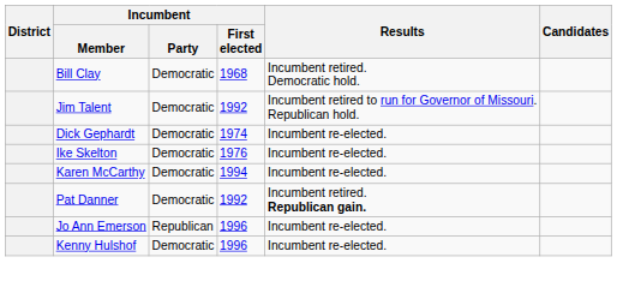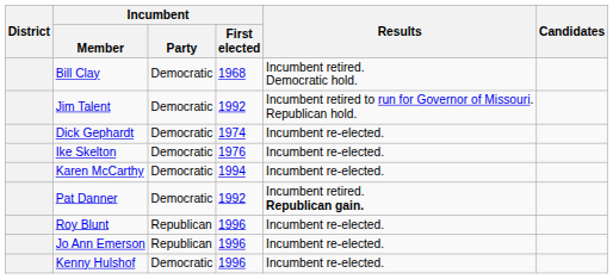+ row: Roy Blunt | Republican | 1996 | Incumbent re-elected.
